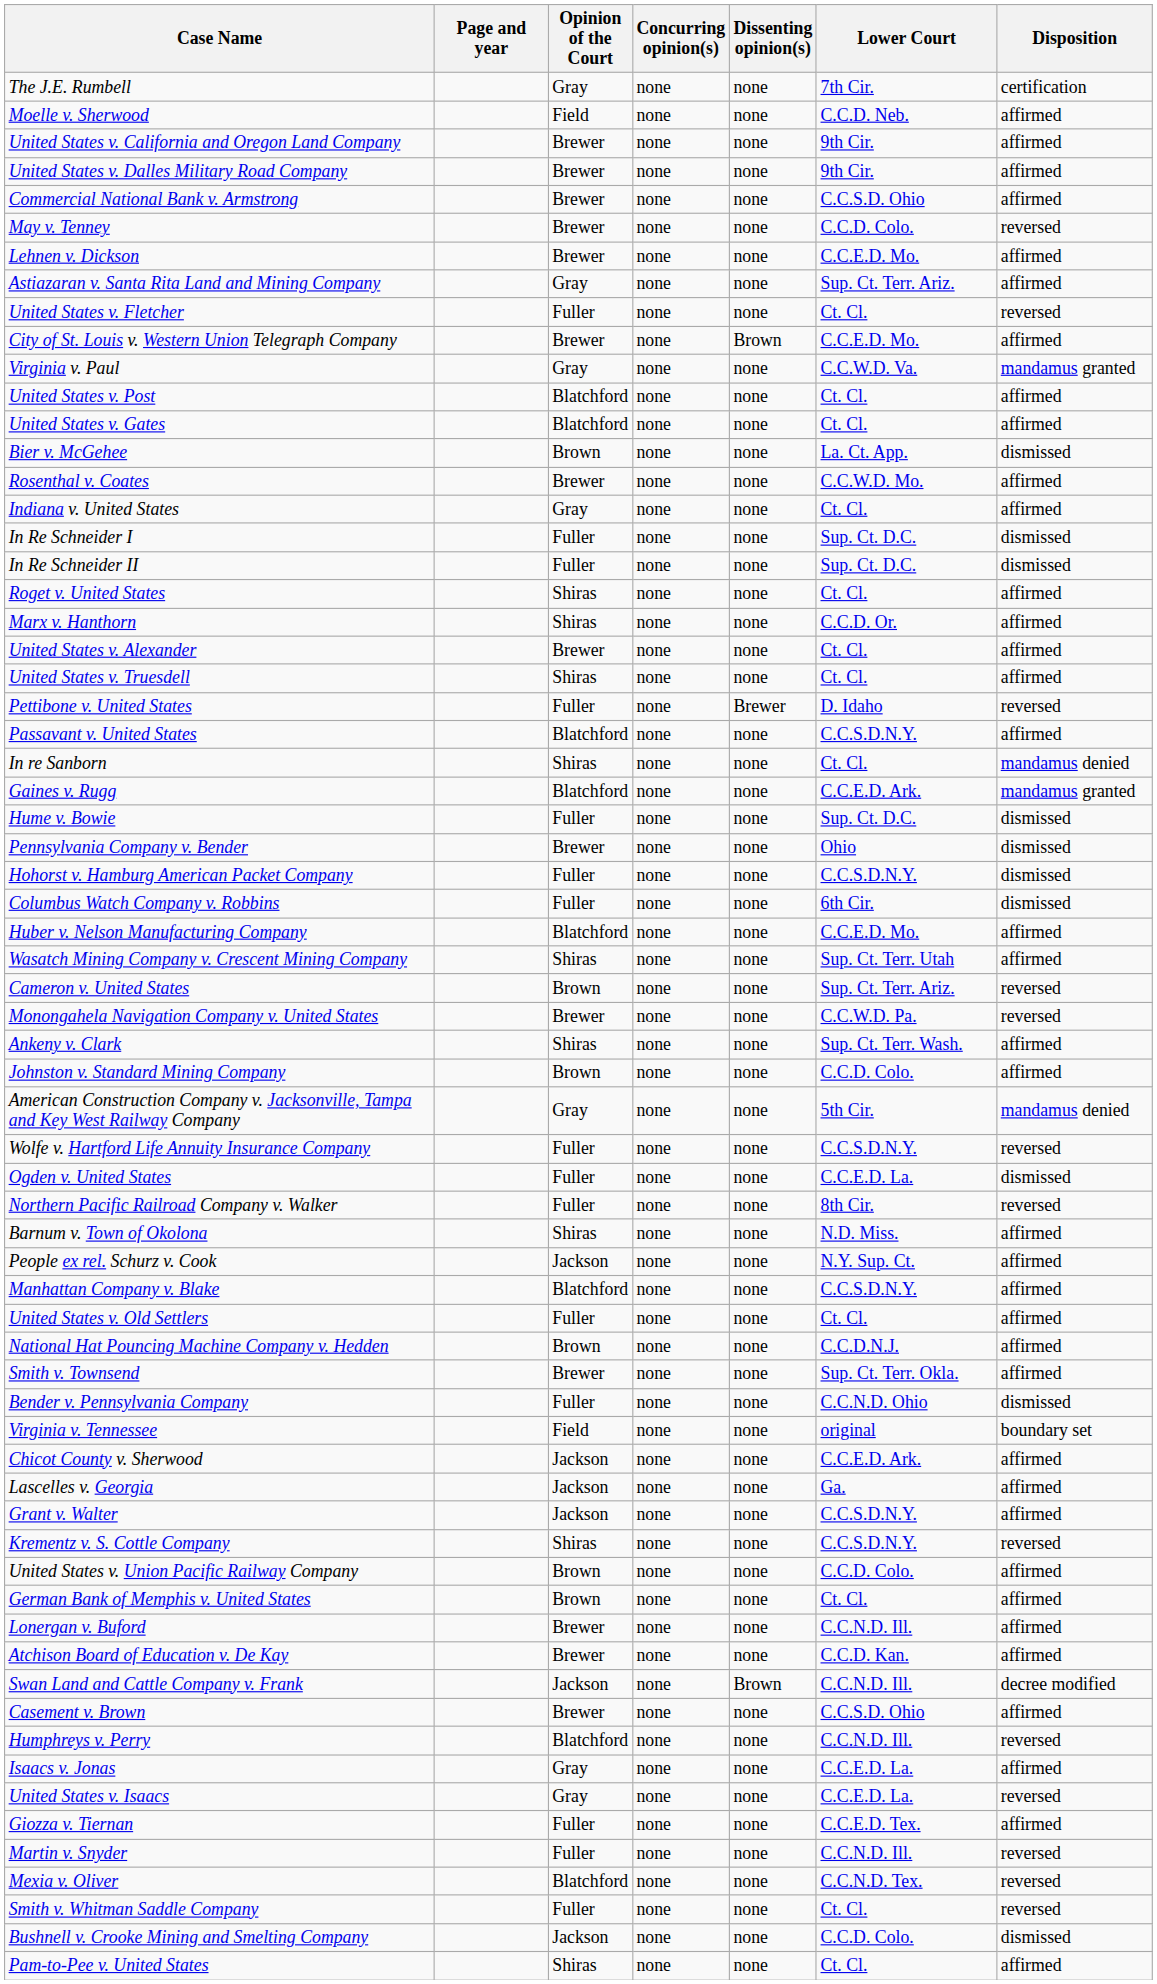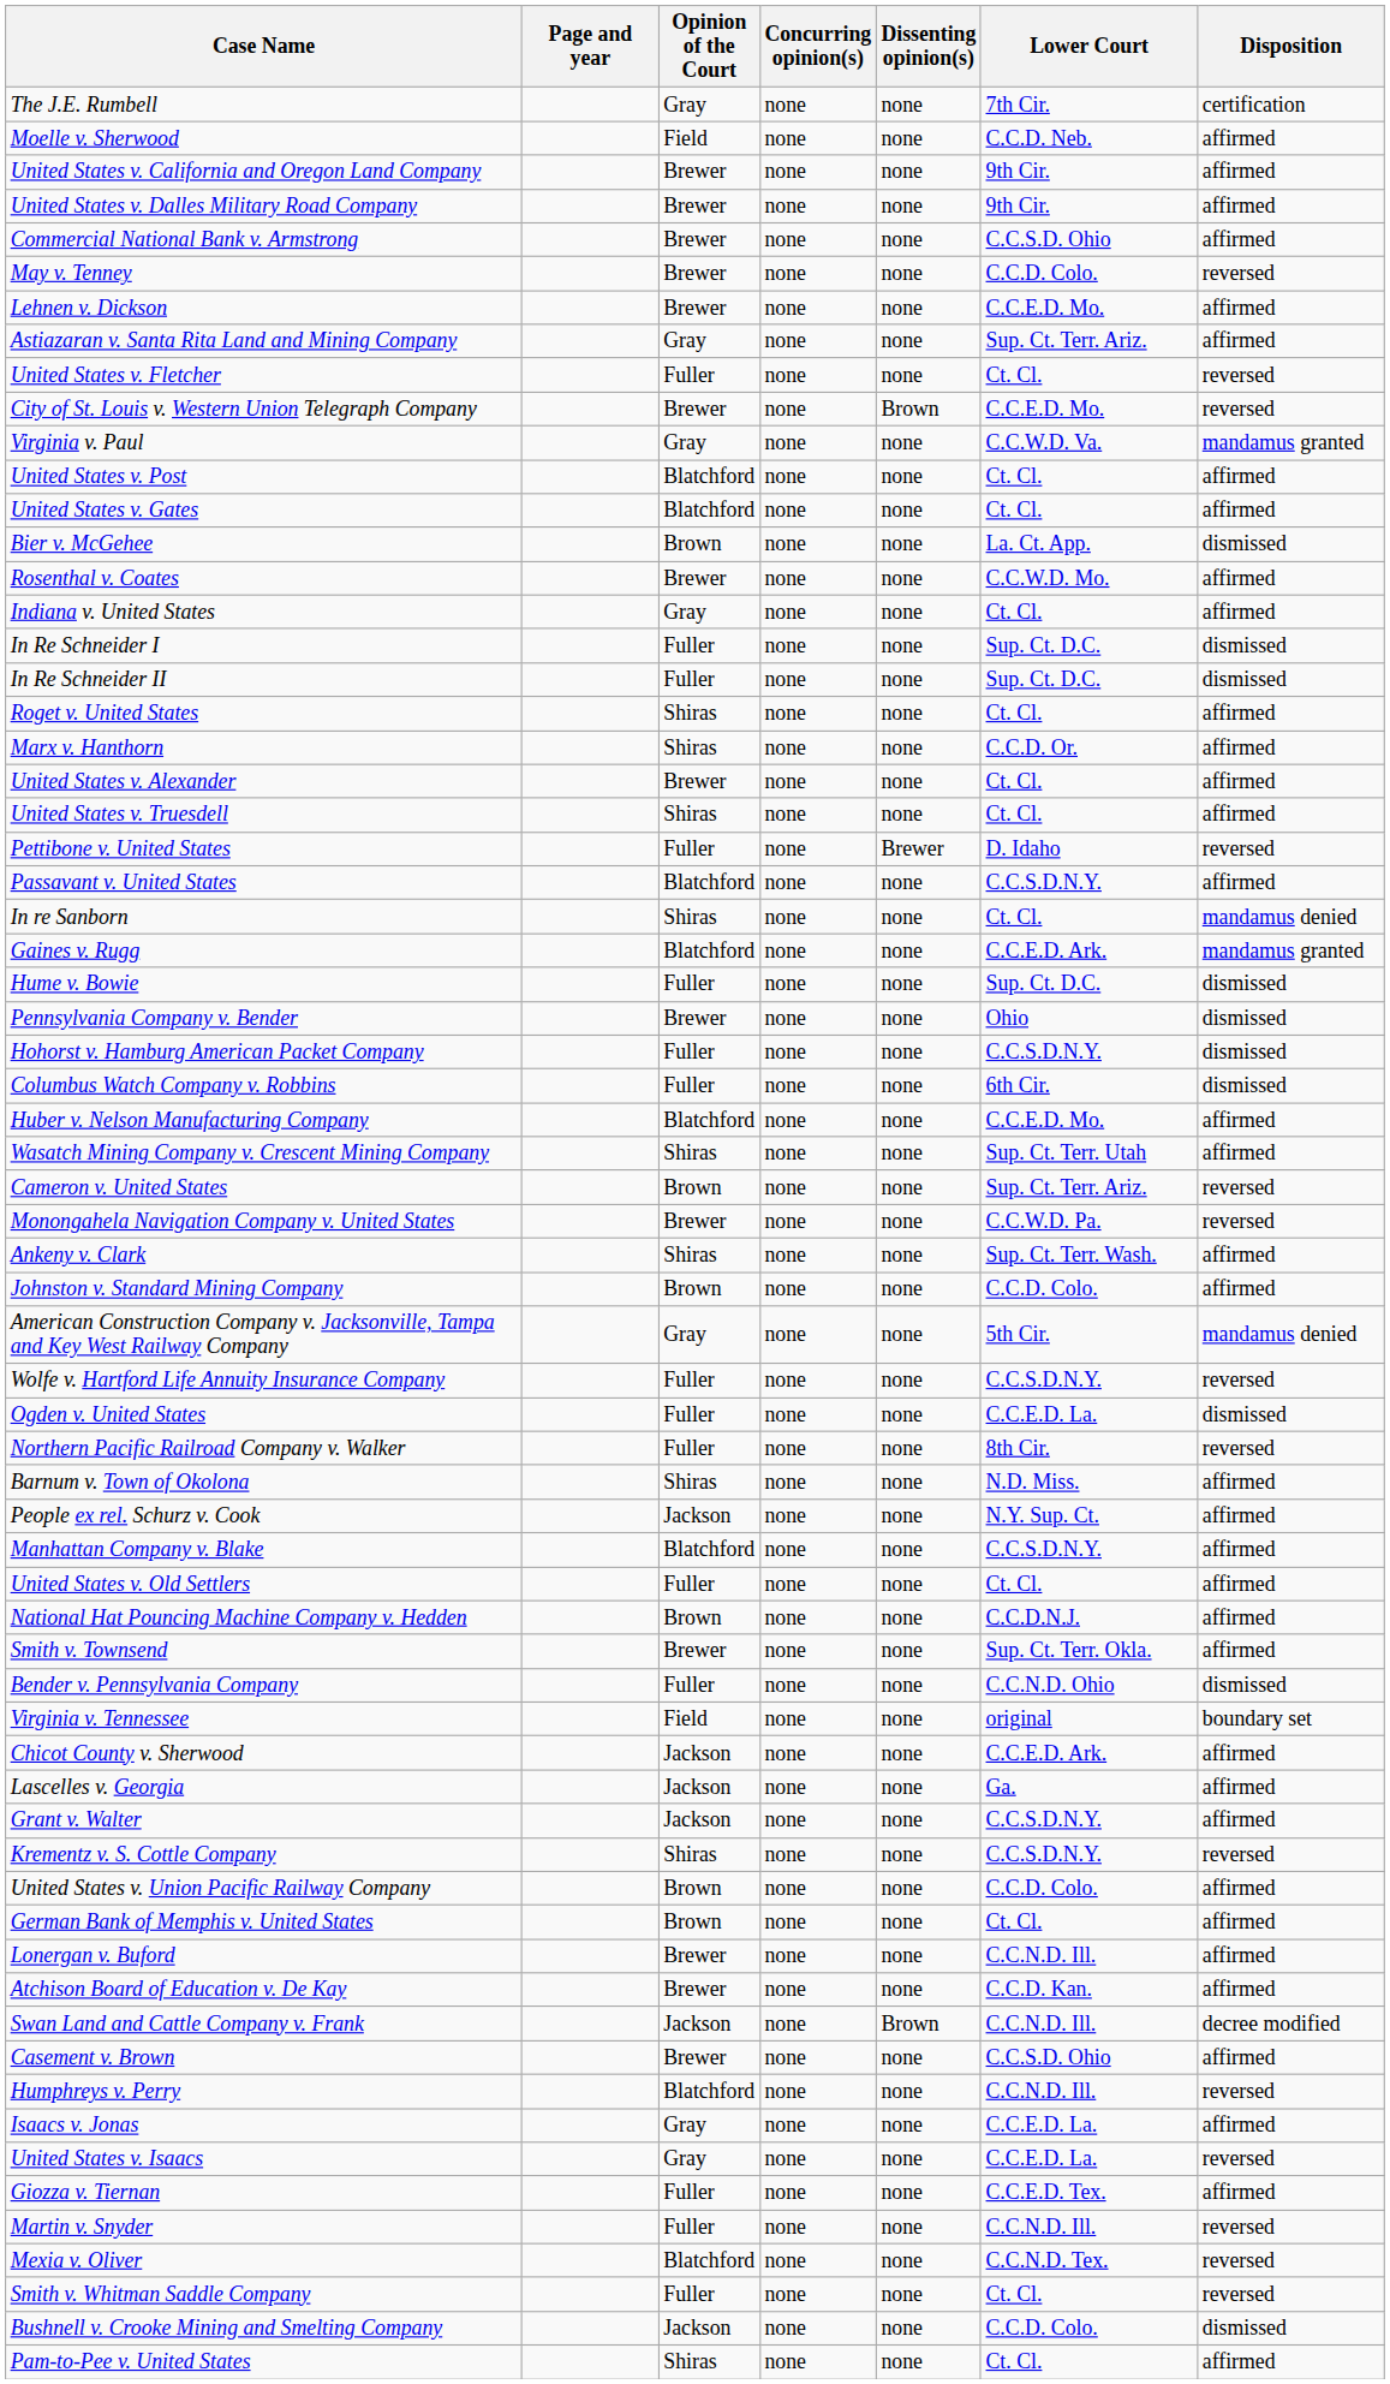City of St. Louis v. Western Union Telegraph Company | Disposition: affirmed -> reversed
